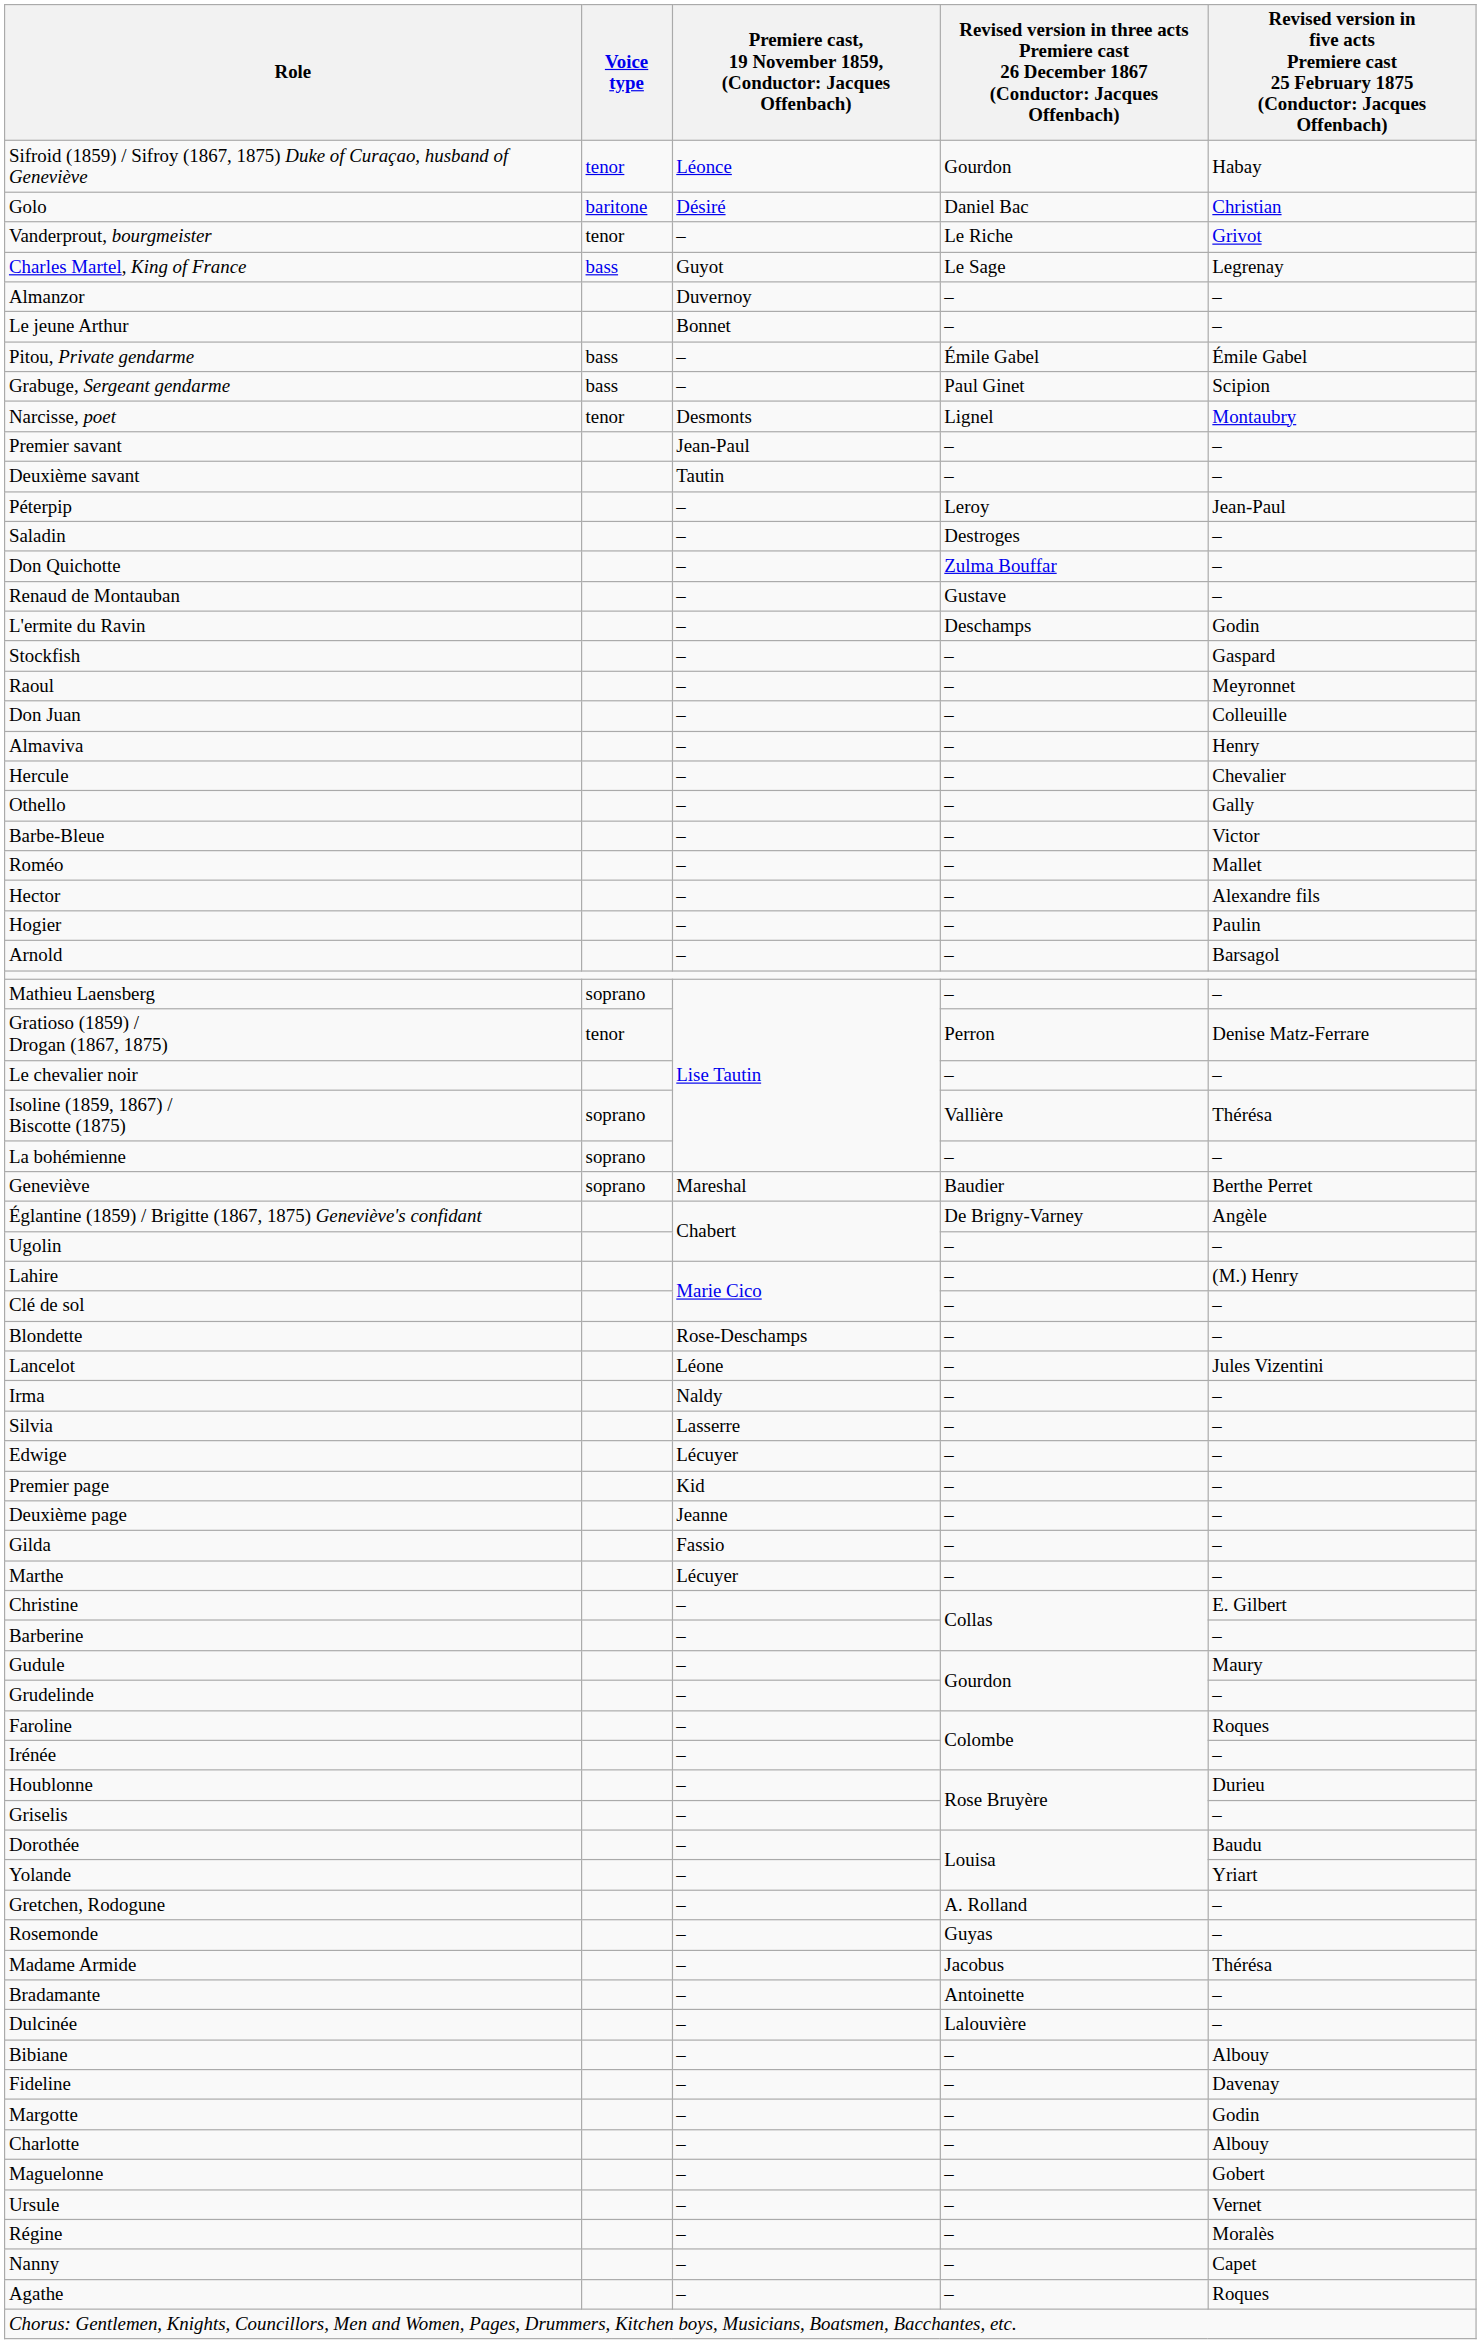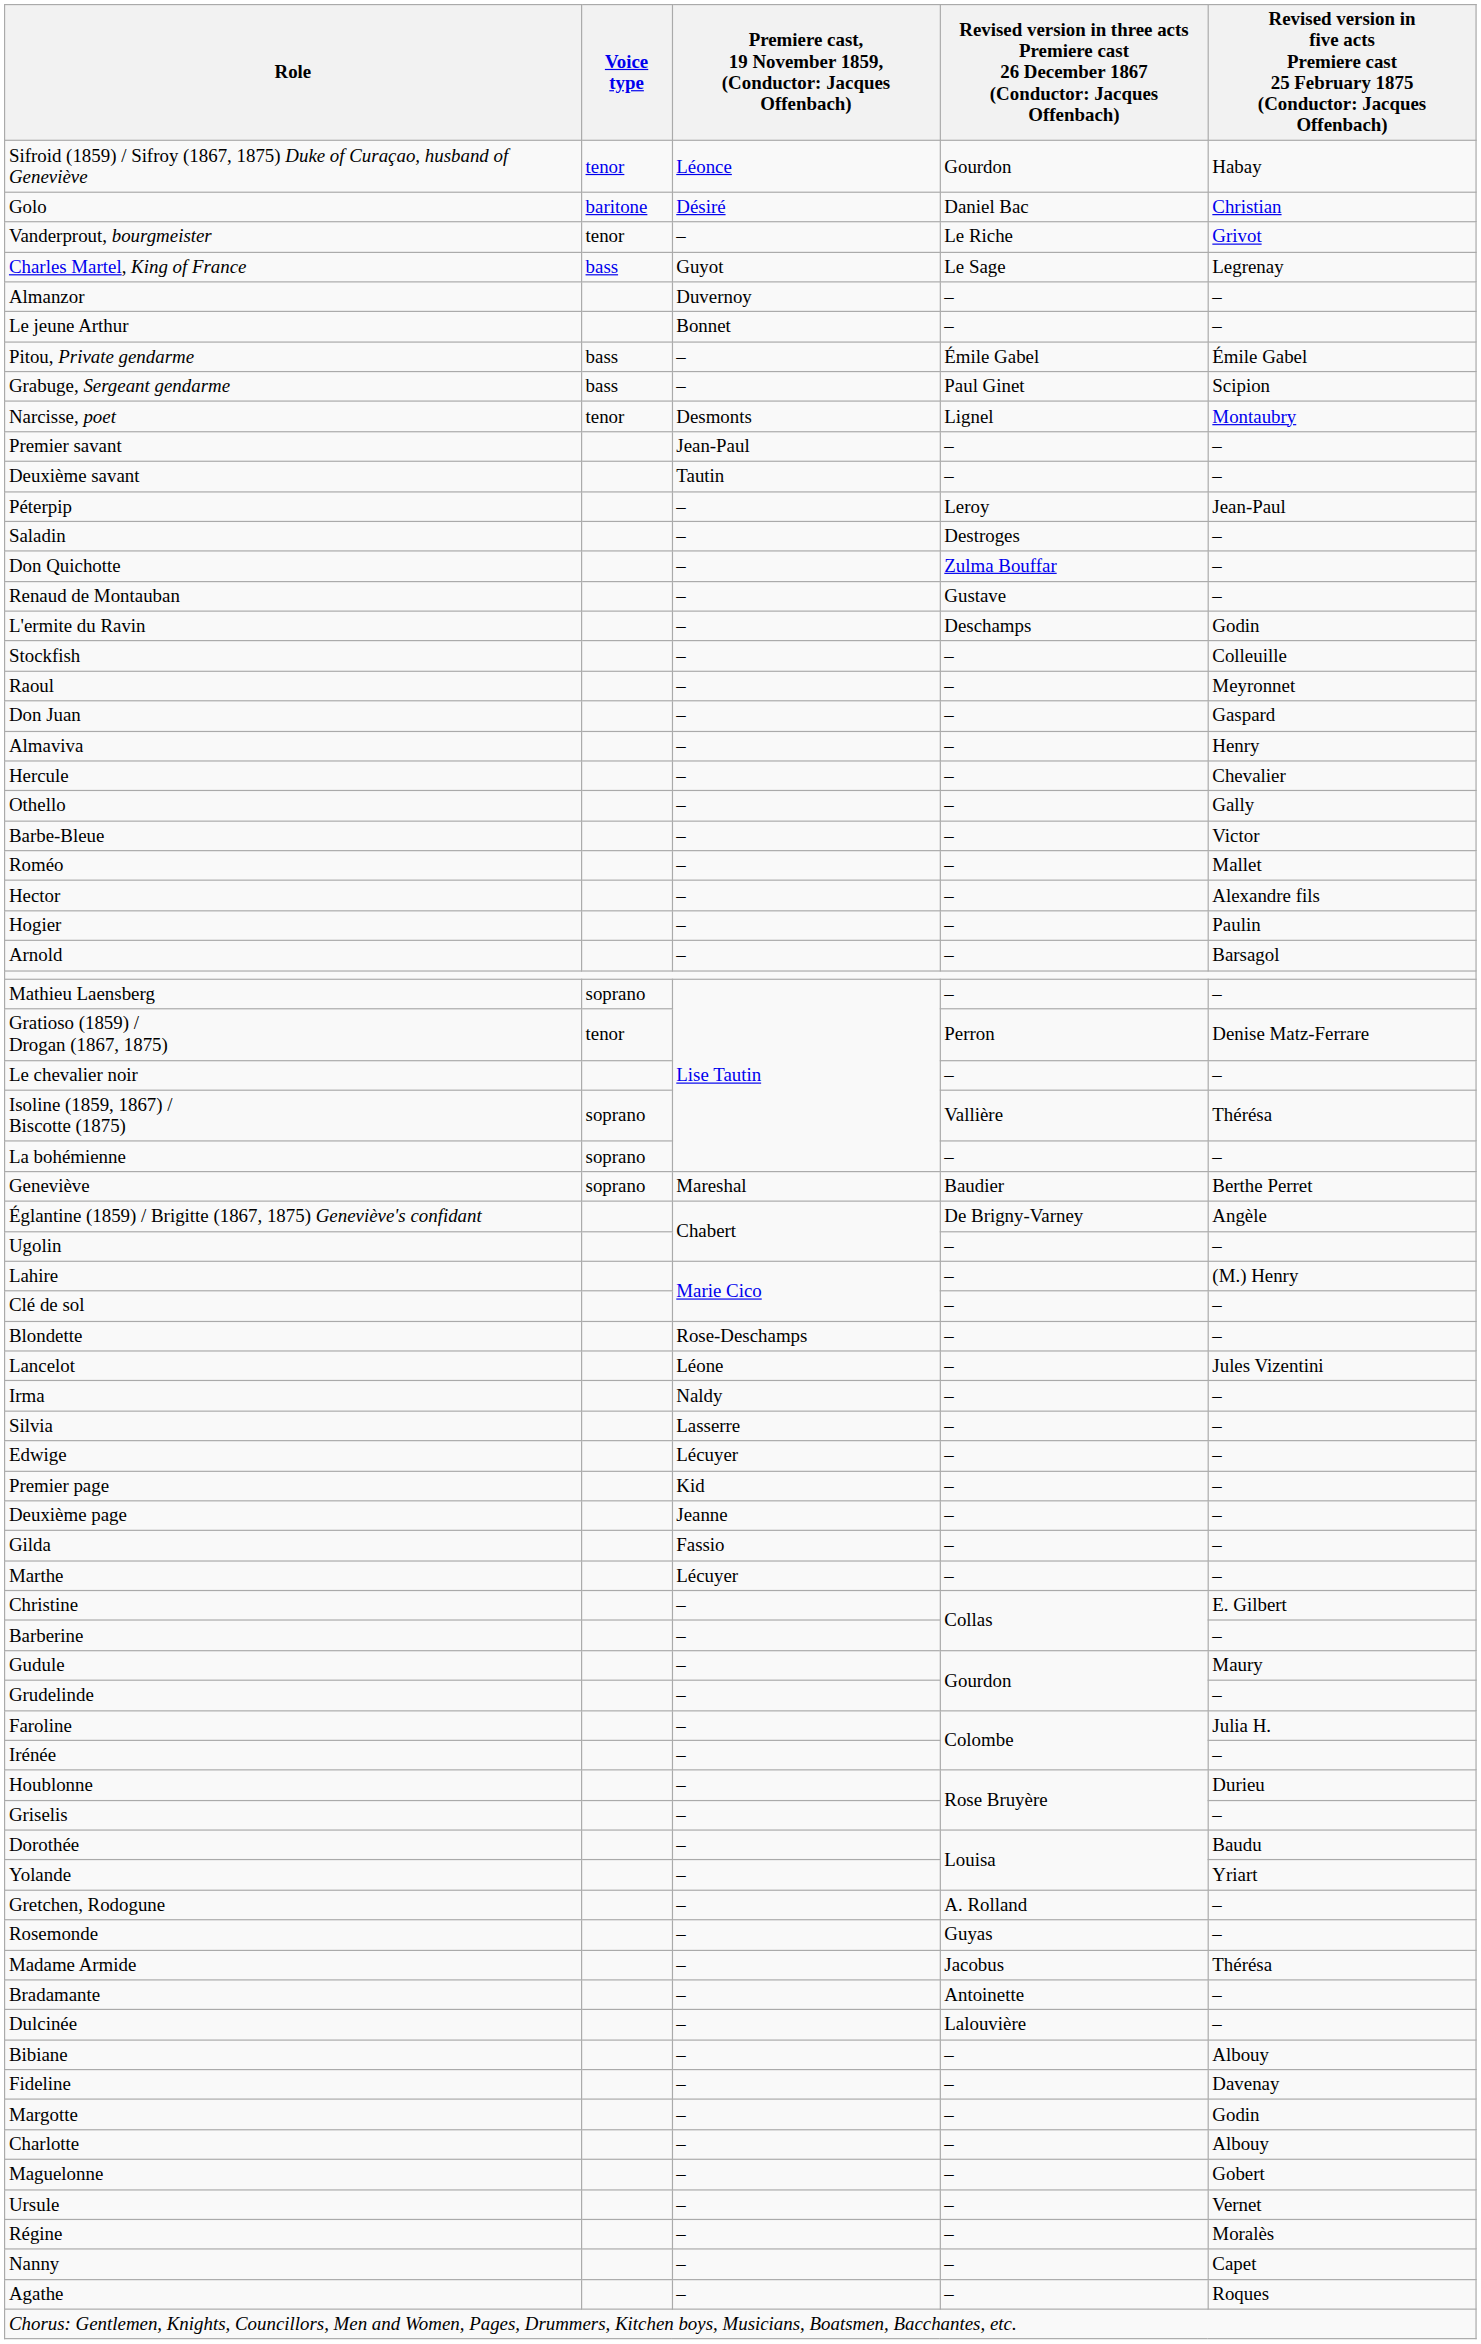Stockfish | column 5: Gaspard -> Colleuille
Don Juan | column 5: Colleuille -> Gaspard
Faroline | column 5: Roques -> Julia H.
